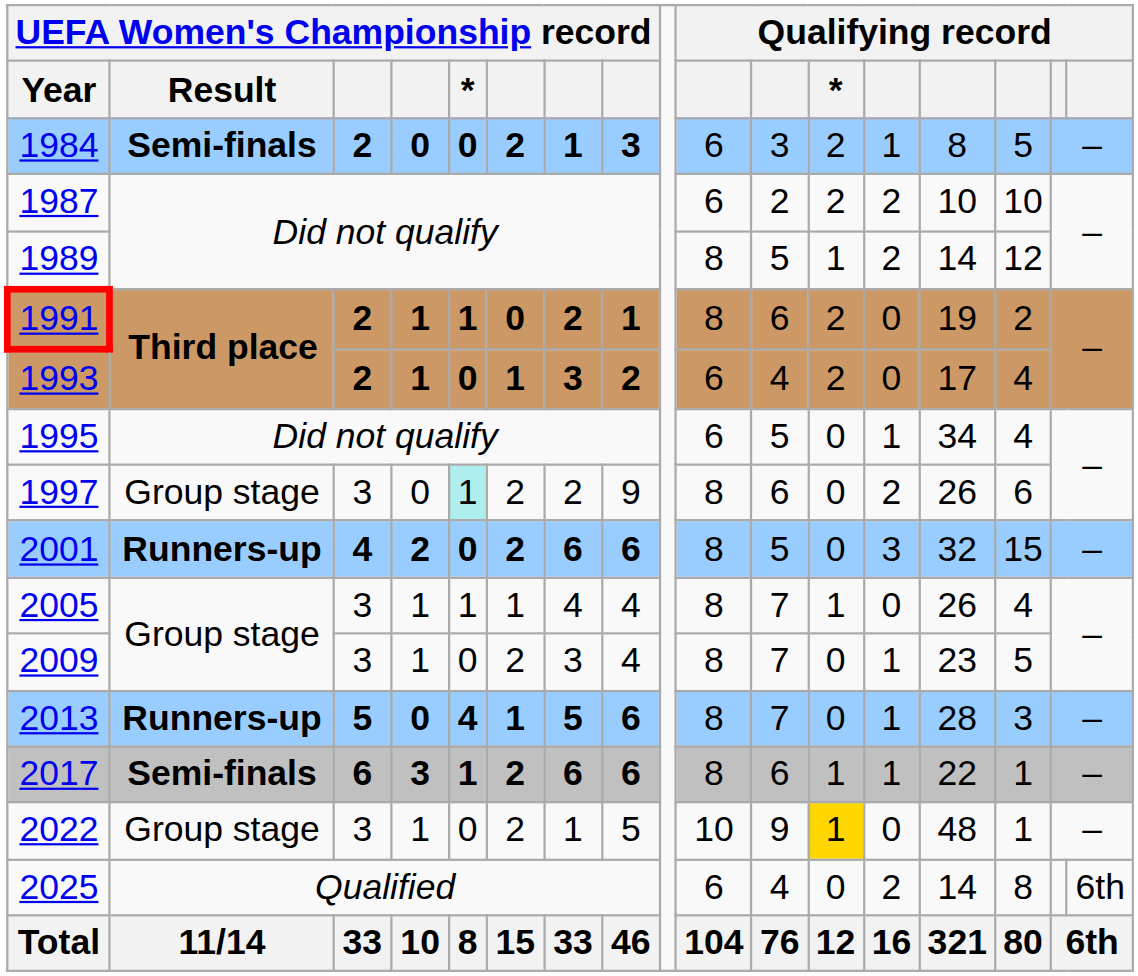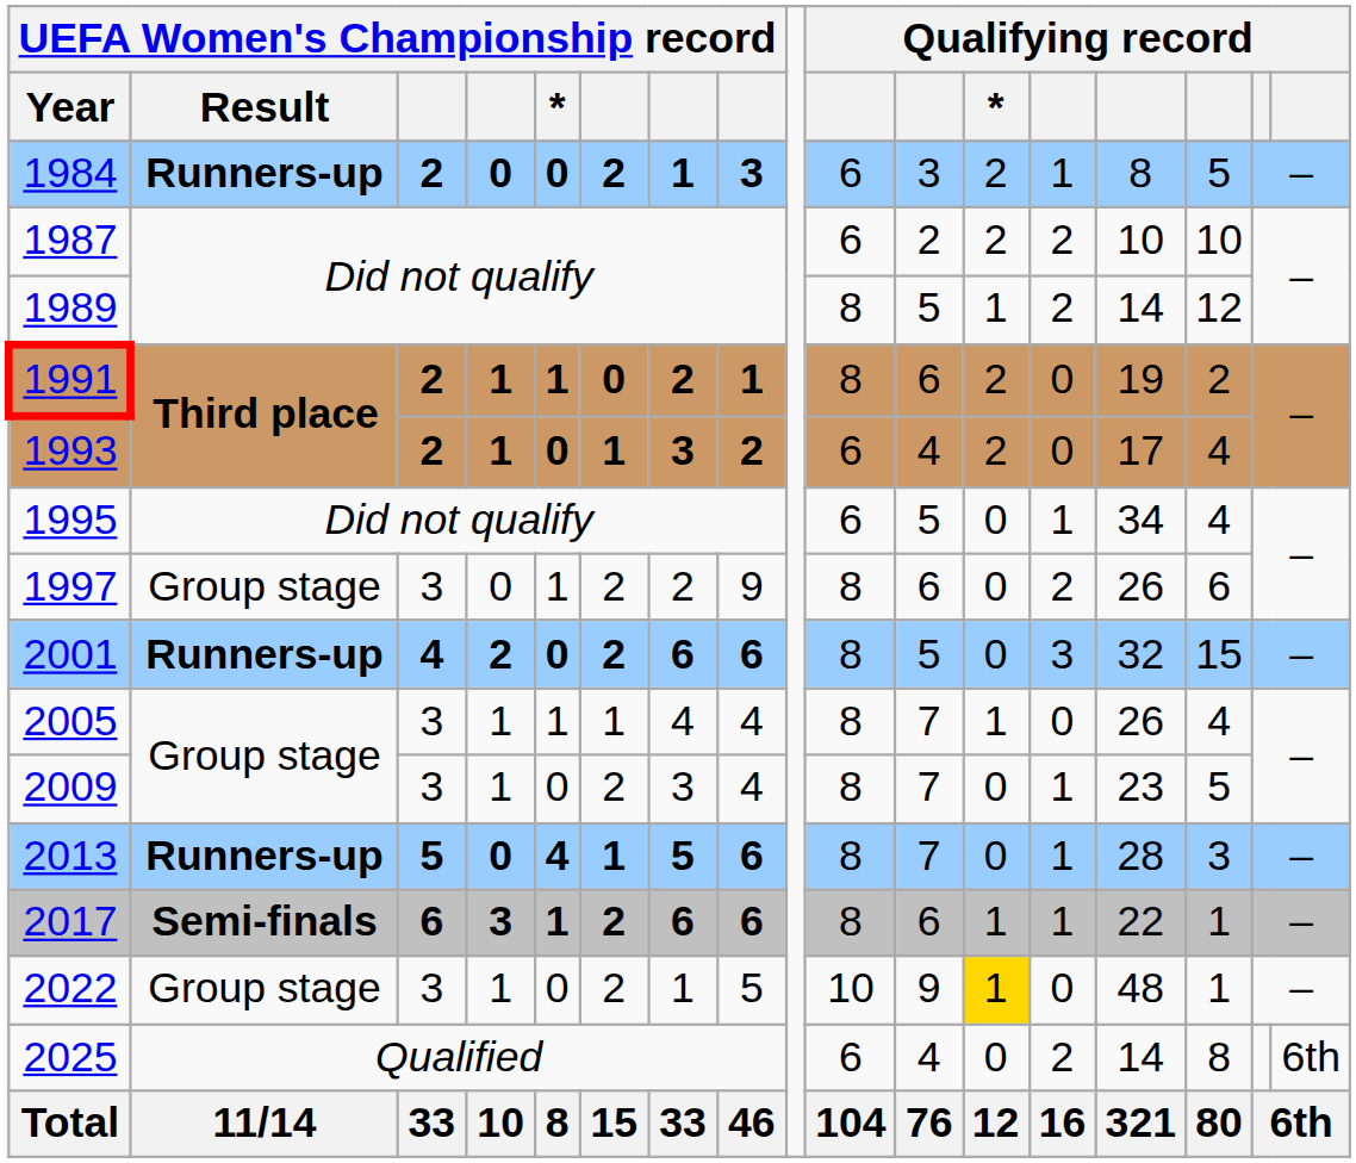1984 | UEFA Women's Championship record / Result: Semi-finals -> Runners-up
1997 | UEFA Women's Championship record / *: paleturquoise background -> no background
